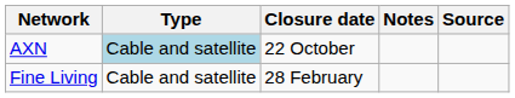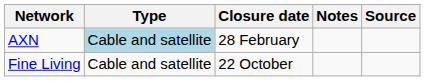AXN | Closure date: 22 October -> 28 February
Fine Living | Closure date: 28 February -> 22 October
